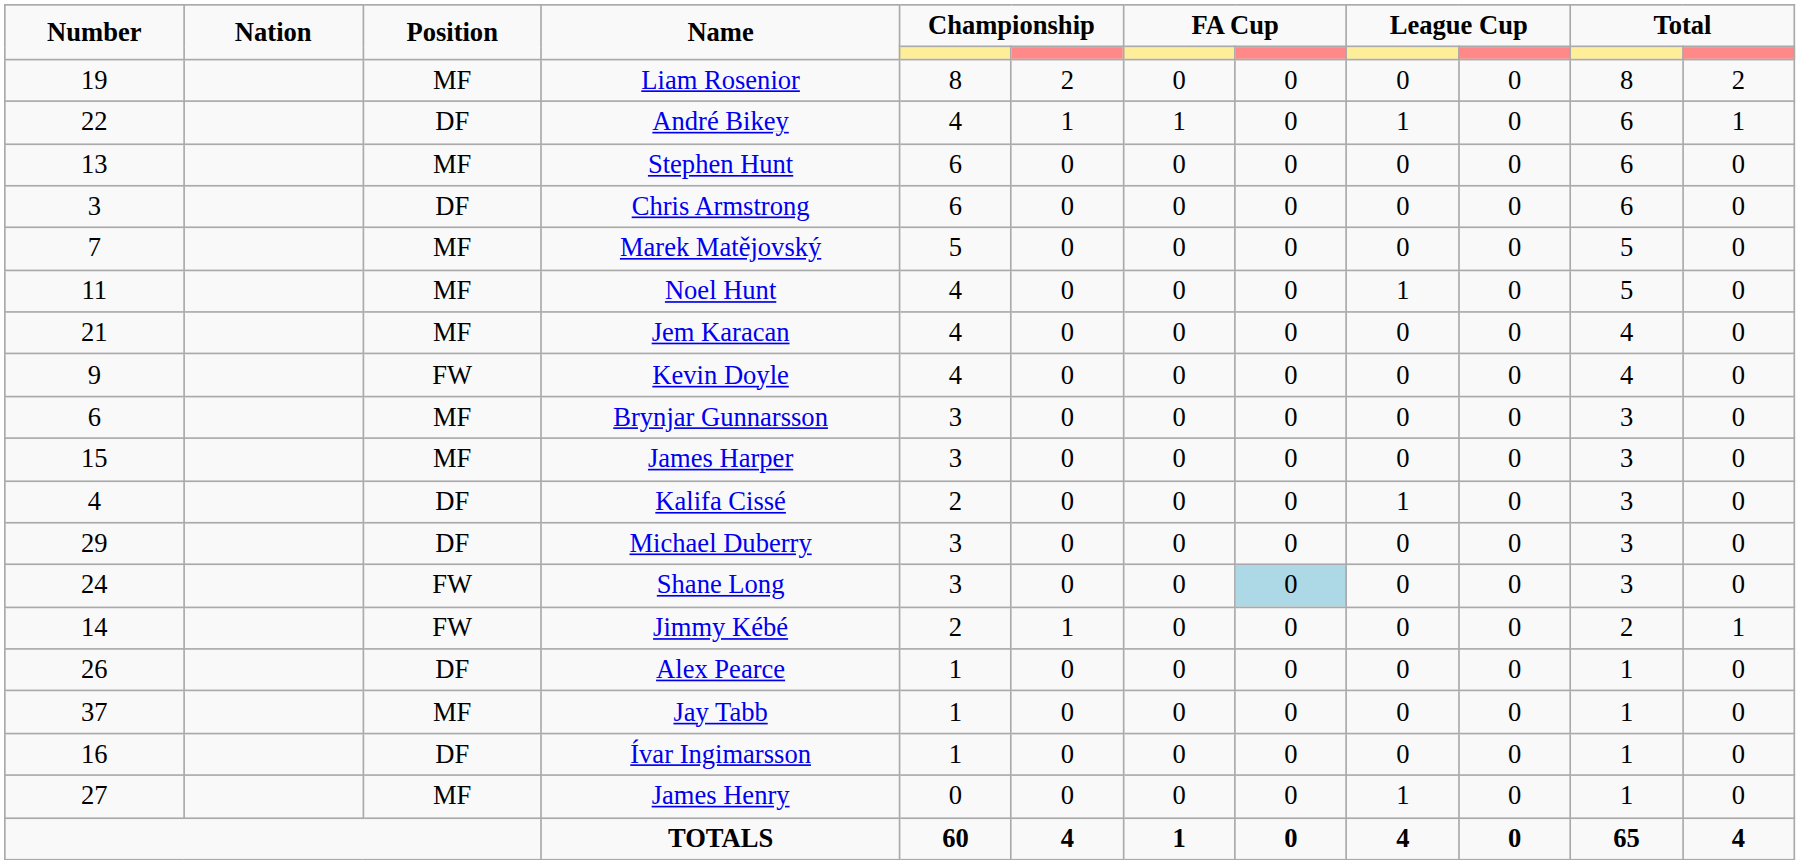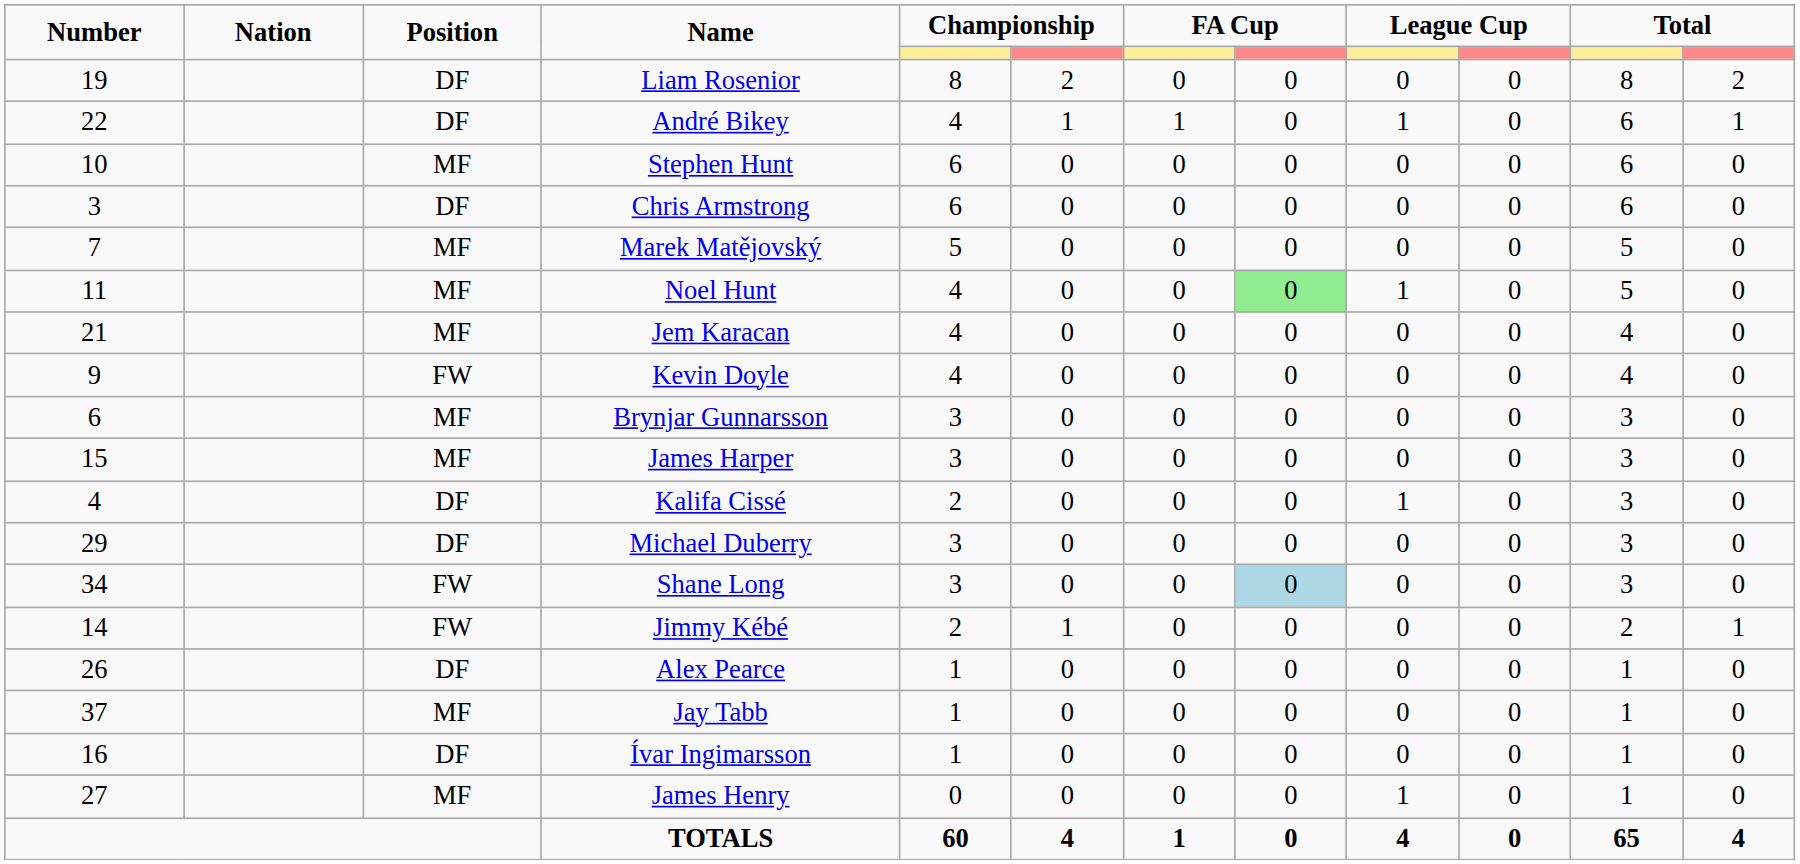Liam Rosenior | Position: MF -> DF
Stephen Hunt | Number: 13 -> 10
Noel Hunt | column 8: no background -> lightgreen background
Shane Long | Number: 24 -> 34
